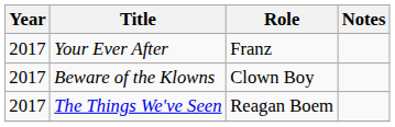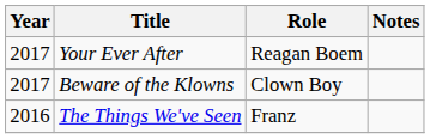Your Ever After | Role: Franz -> Reagan Boem
The Things We've Seen | Year: 2017 -> 2016
The Things We've Seen | Role: Reagan Boem -> Franz
